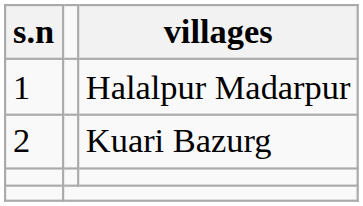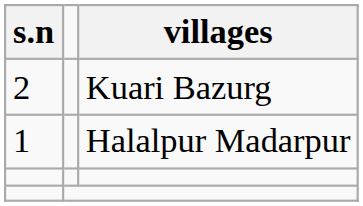rows swapped: 1 <-> 2
